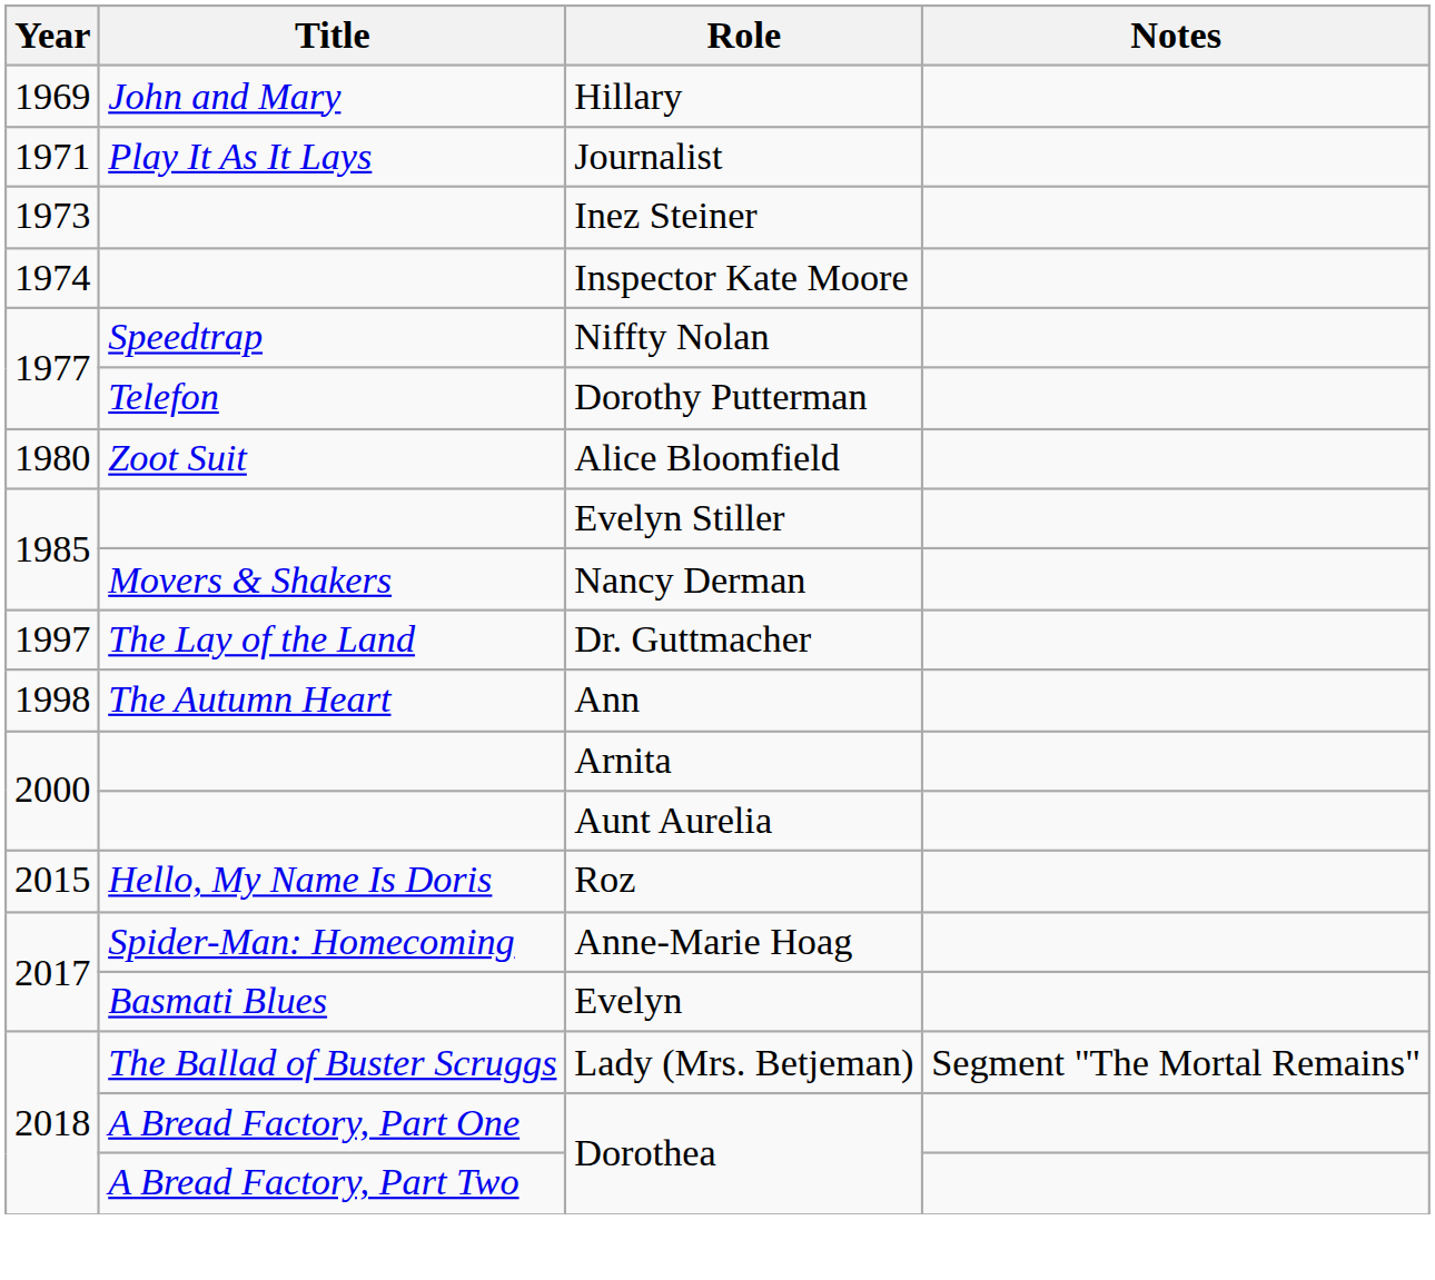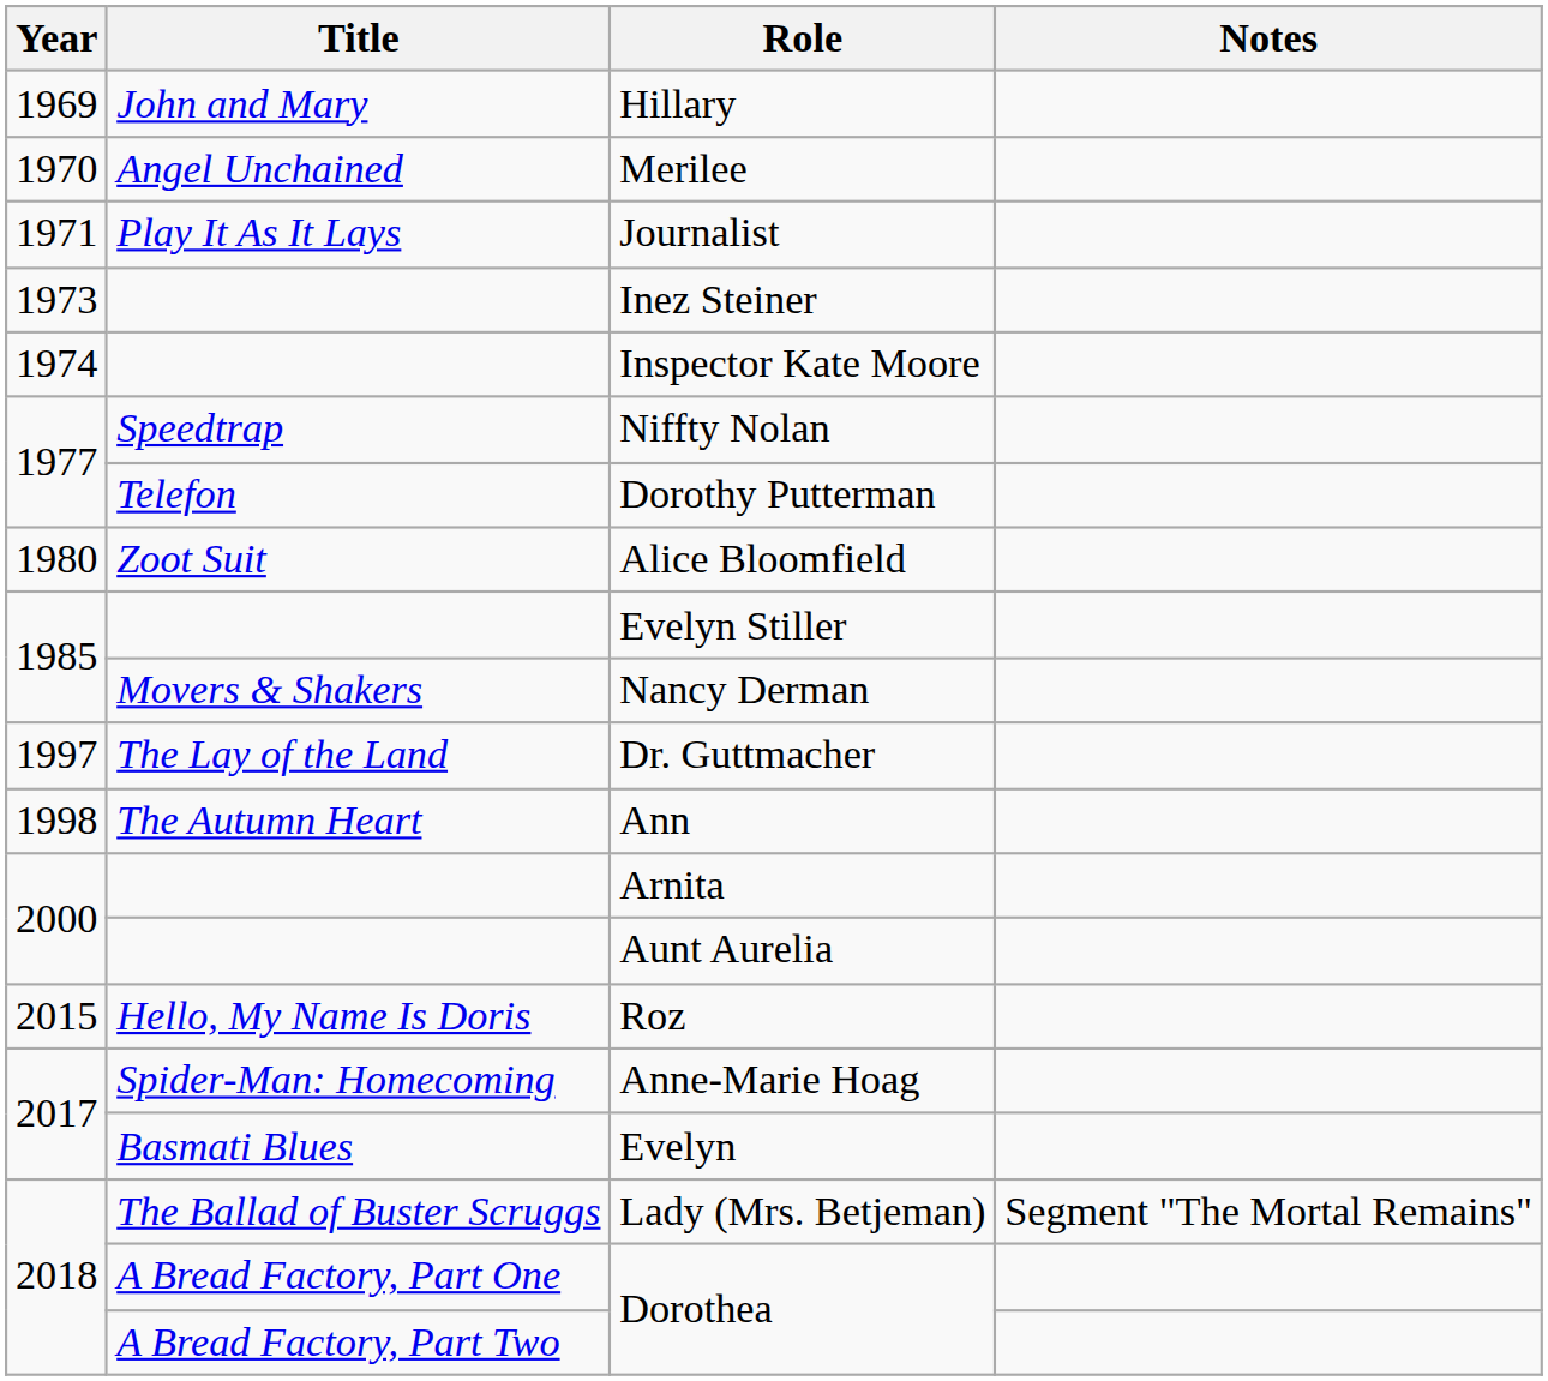+ row: 1970 | Angel Unchained | Merilee
